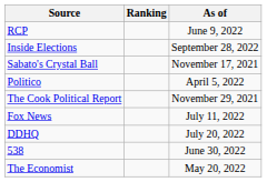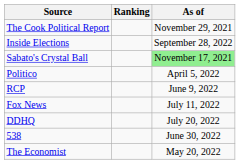rows swapped: The Cook Political Report <-> RCP
Sabato's Crystal Ball | As of: no background -> lightgreen background
